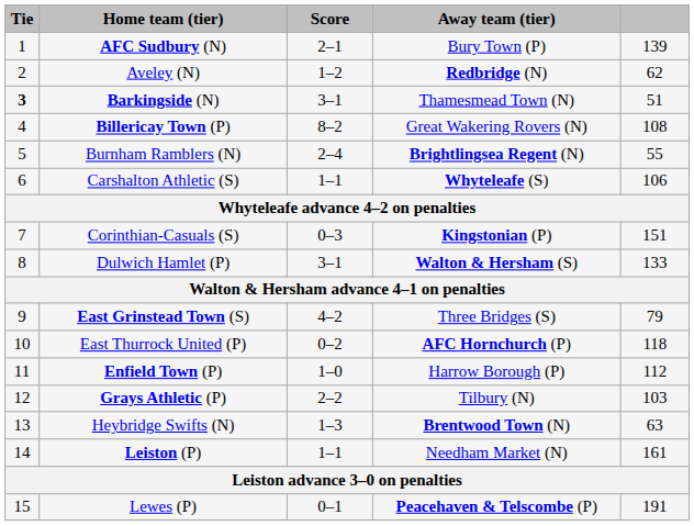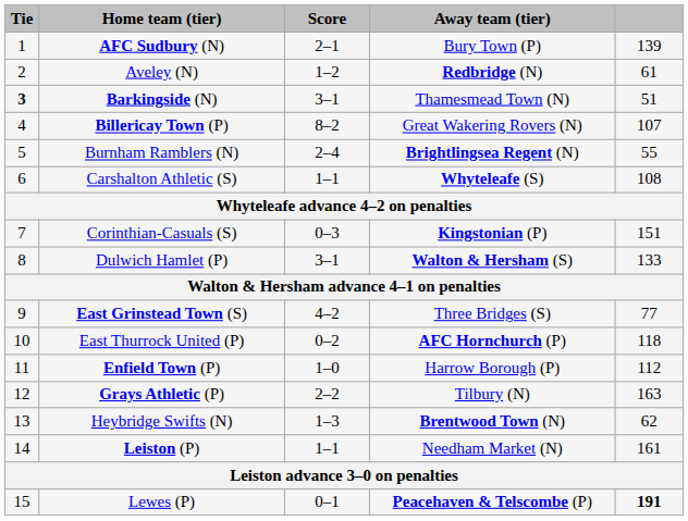Aveley (N) | column 5: 62 -> 61
Billericay Town (P) | column 5: 108 -> 107
Carshalton Athletic (S) | column 5: 106 -> 108
East Grinstead Town (S) | column 5: 79 -> 77
Grays Athletic (P) | column 5: 103 -> 163
Heybridge Swifts (N) | column 5: 63 -> 62
Lewes (P) | column 5: normal -> bold
